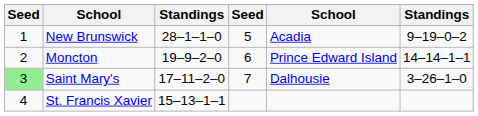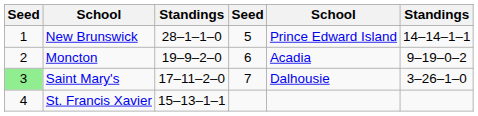New Brunswick | column 5: Acadia -> Prince Edward Island
New Brunswick | column 6: 9–19–0–2 -> 14–14–1–1
Moncton | column 5: Prince Edward Island -> Acadia
Moncton | column 6: 14–14–1–1 -> 9–19–0–2
